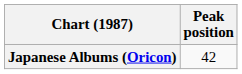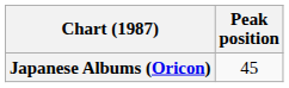Japanese Albums (Oricon) | Peak position: 42 -> 45
